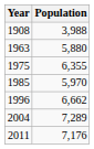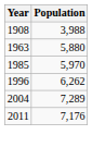- row: 1975 | 6,355
1996 | Population: 6,662 -> 6,262
